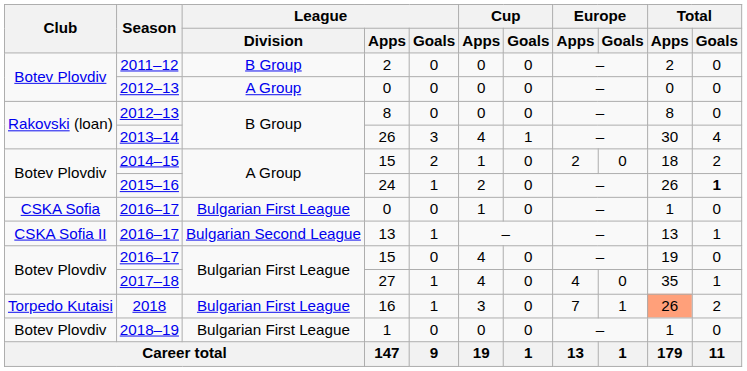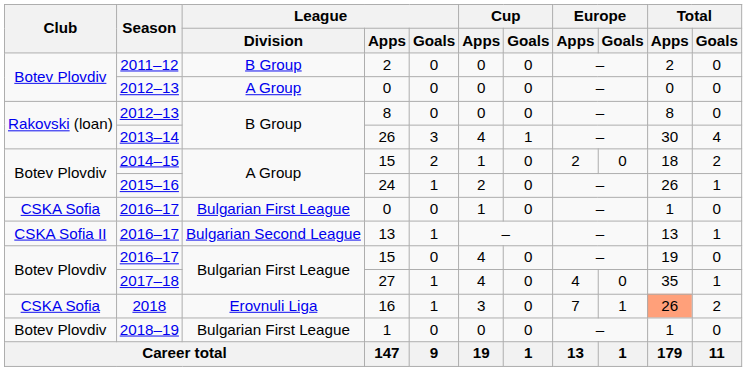24 | Total / Goals: bold -> normal
16 | Club: Torpedo Kutaisi -> CSKA Sofia
16 | League / Division: Bulgarian First League -> Erovnuli Liga
